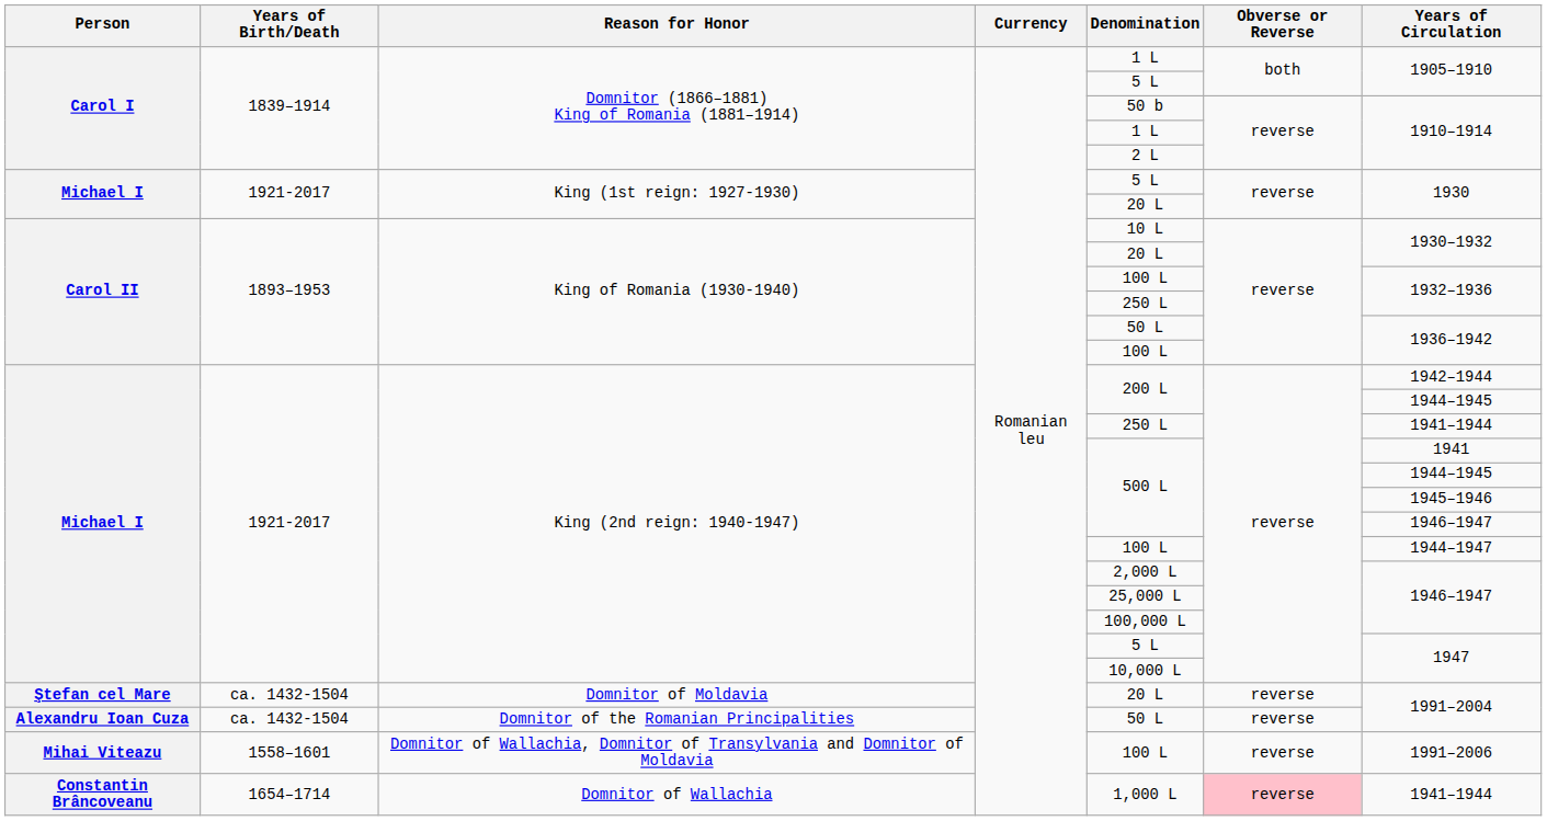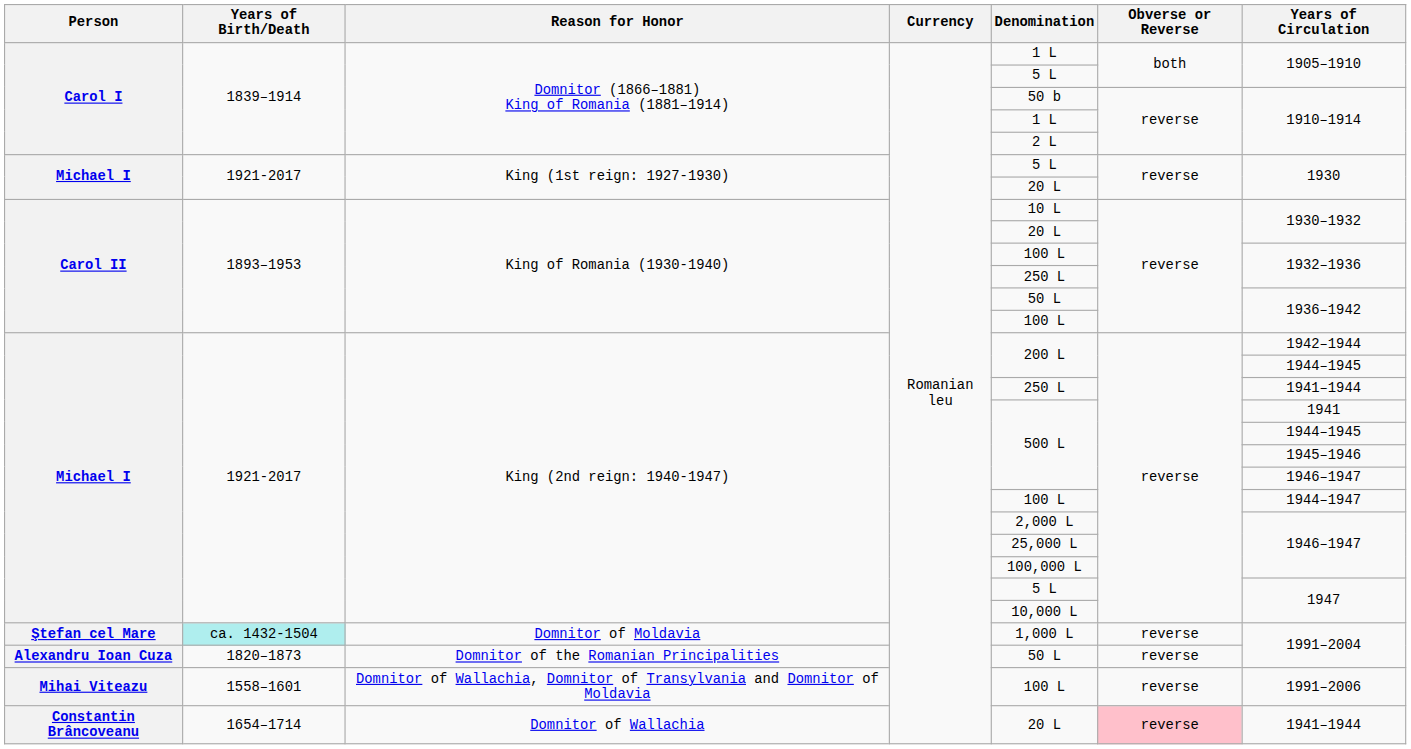Domnitor of Moldavia | Years of Birth/Death: no background -> paleturquoise background
Domnitor of Moldavia | Denomination: 20 L -> 1,000 L
Domnitor of the Romanian Principalities | Years of Birth/Death: ca. 1432-1504 -> 1820–1873
Domnitor of Wallachia | Denomination: 1,000 L -> 20 L
